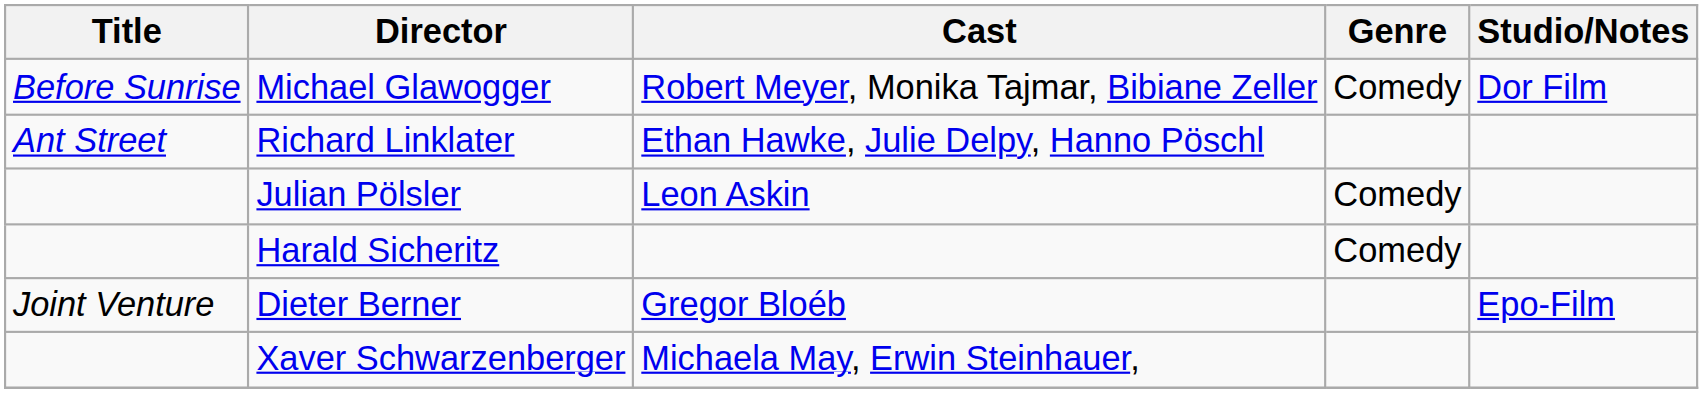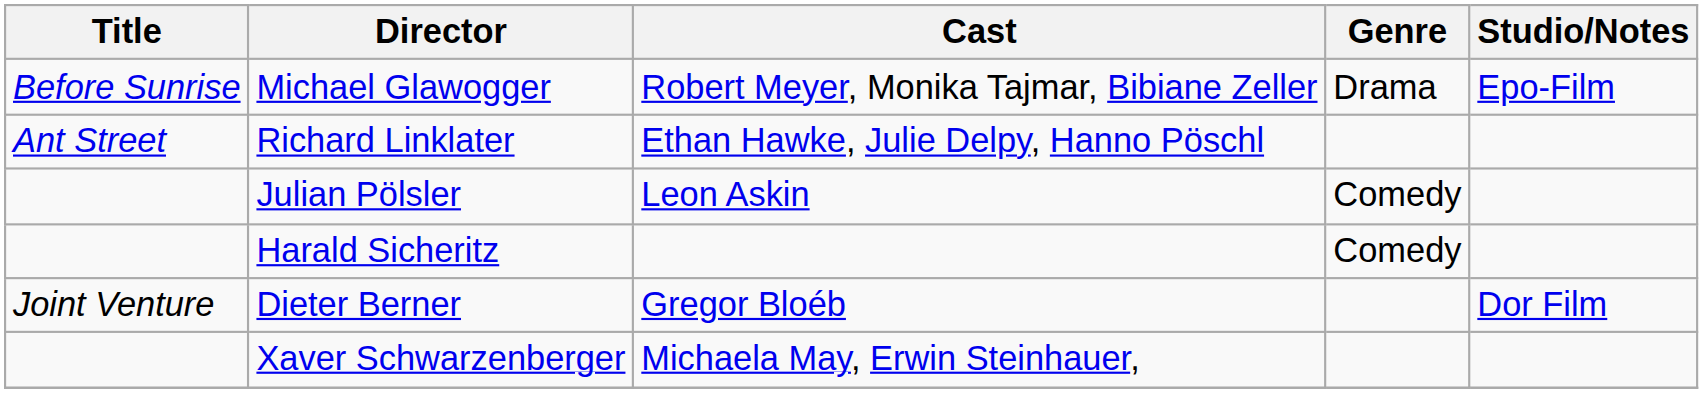Michael Glawogger | Genre: Comedy -> Drama
Michael Glawogger | Studio/Notes: Dor Film -> Epo-Film
Dieter Berner | Studio/Notes: Epo-Film -> Dor Film
